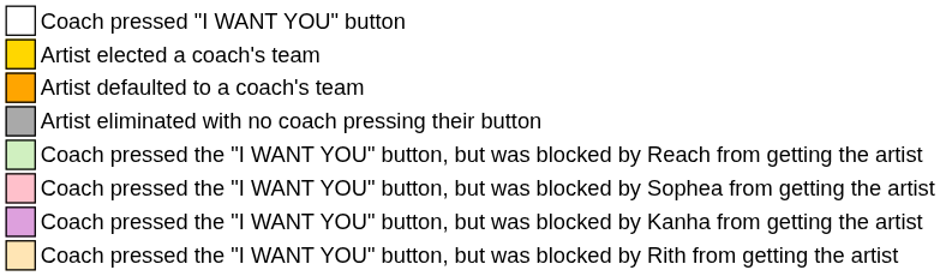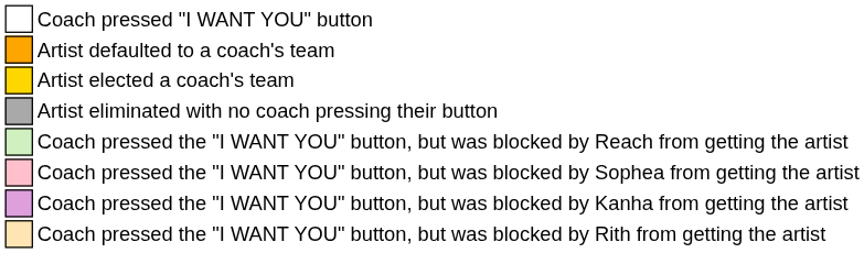rows swapped: Artist defaulted to a coach's team <-> Artist elected a coach's team
